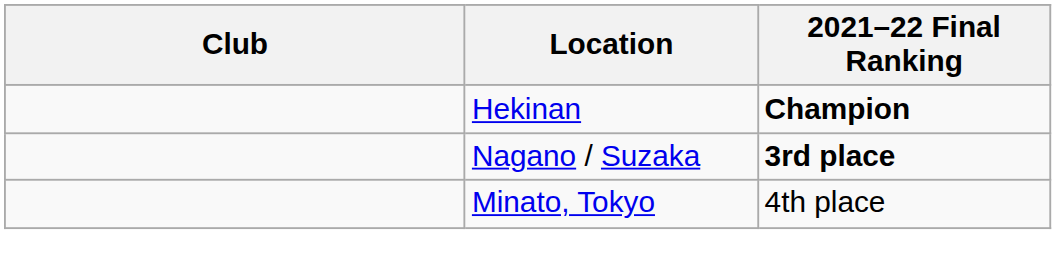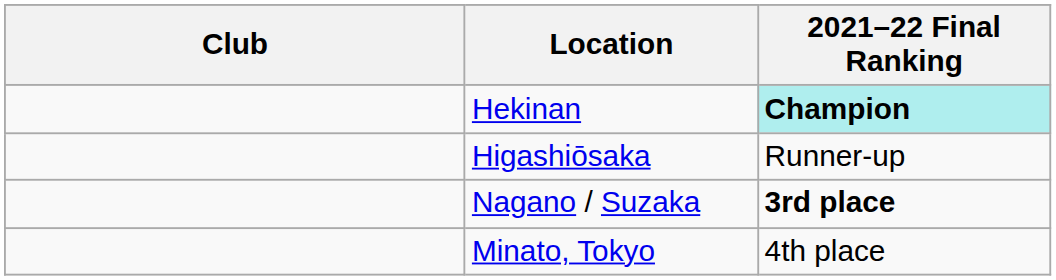Hekinan | 2021–22 Final Ranking: no background -> paleturquoise background
+ row: Higashiōsaka | Runner-up
